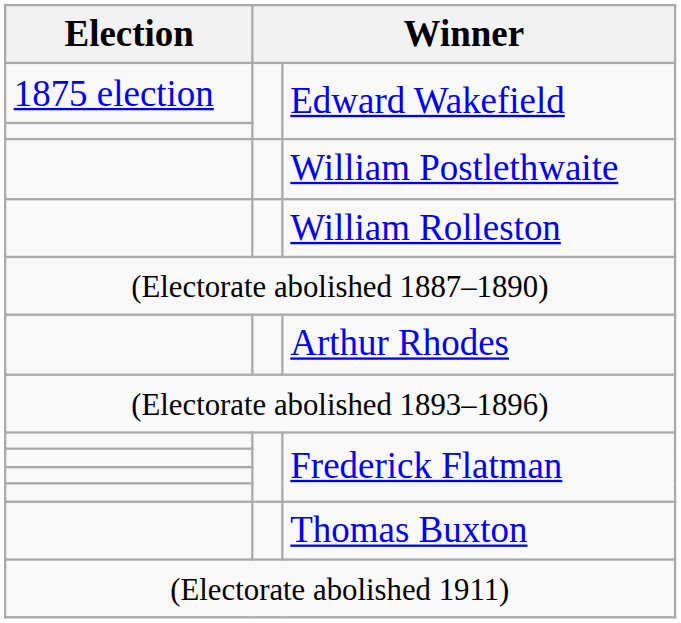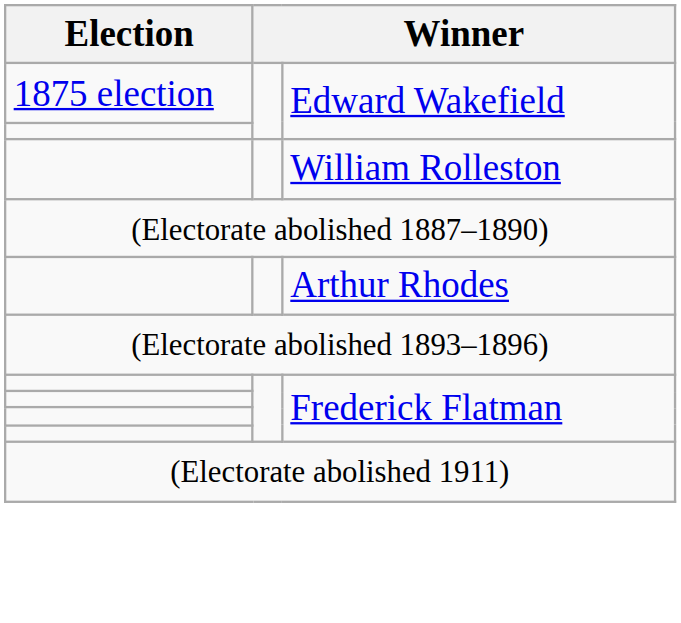- row: William Postlethwaite
- row: Thomas Buxton
